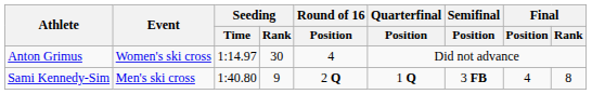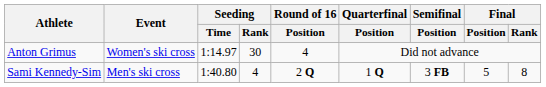Sami Kennedy-Sim | Seeding / Rank: 9 -> 4
Sami Kennedy-Sim | Final / Position: 4 -> 5
